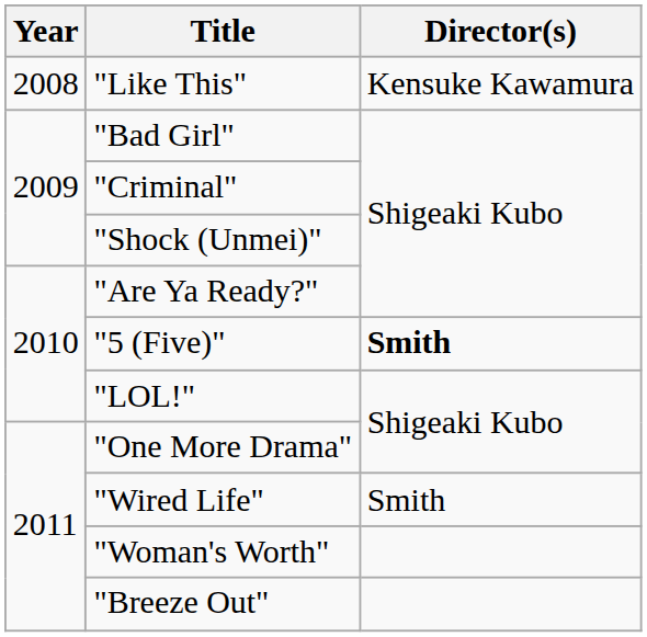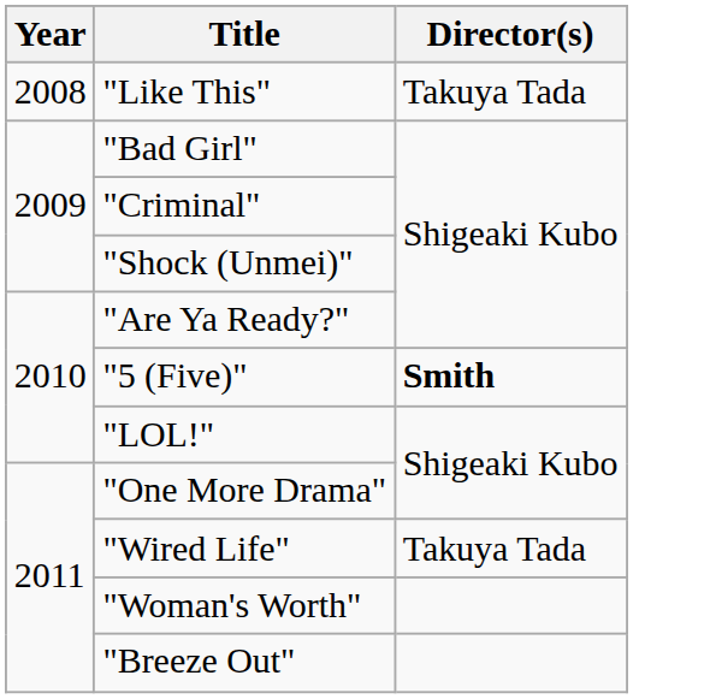"Like This" | Director(s): Kensuke Kawamura -> Takuya Tada
"Wired Life" | Director(s): Smith -> Takuya Tada
